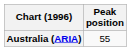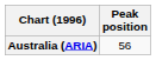Australia (ARIA) | Peak position: 55 -> 56
